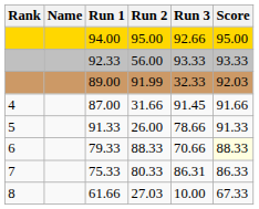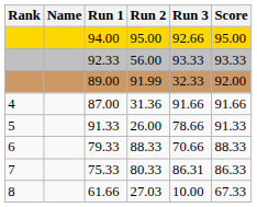89.00 | Score: 92.03 -> 92.00
87.00 | Run 2: 31.66 -> 31.36
87.00 | Run 3: 91.45 -> 91.66
79.33 | Score: lightyellow background -> no background
